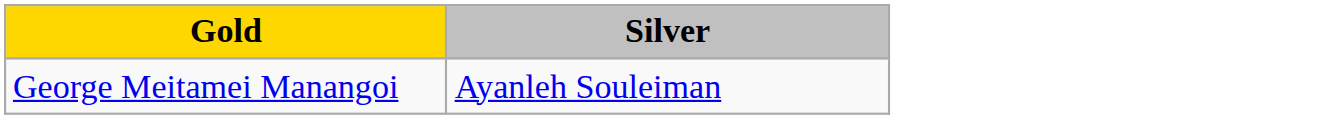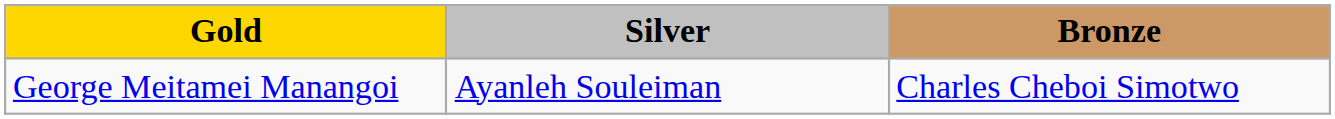+ column: Bronze | Charles Cheboi Simotwo
